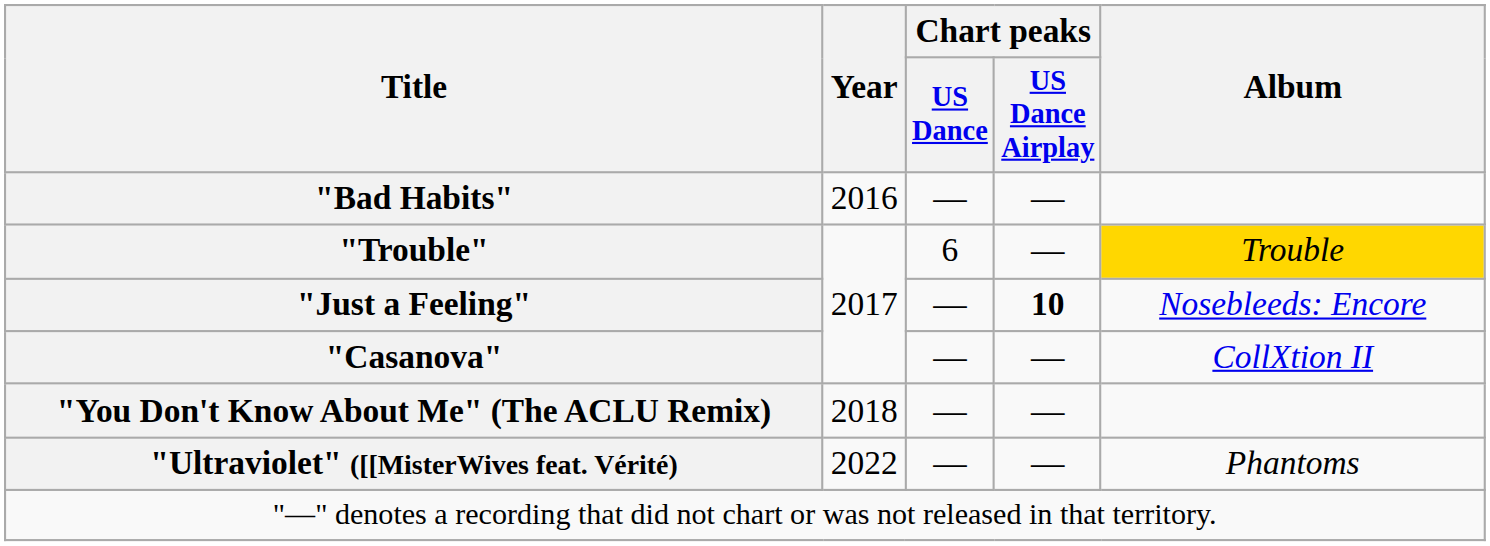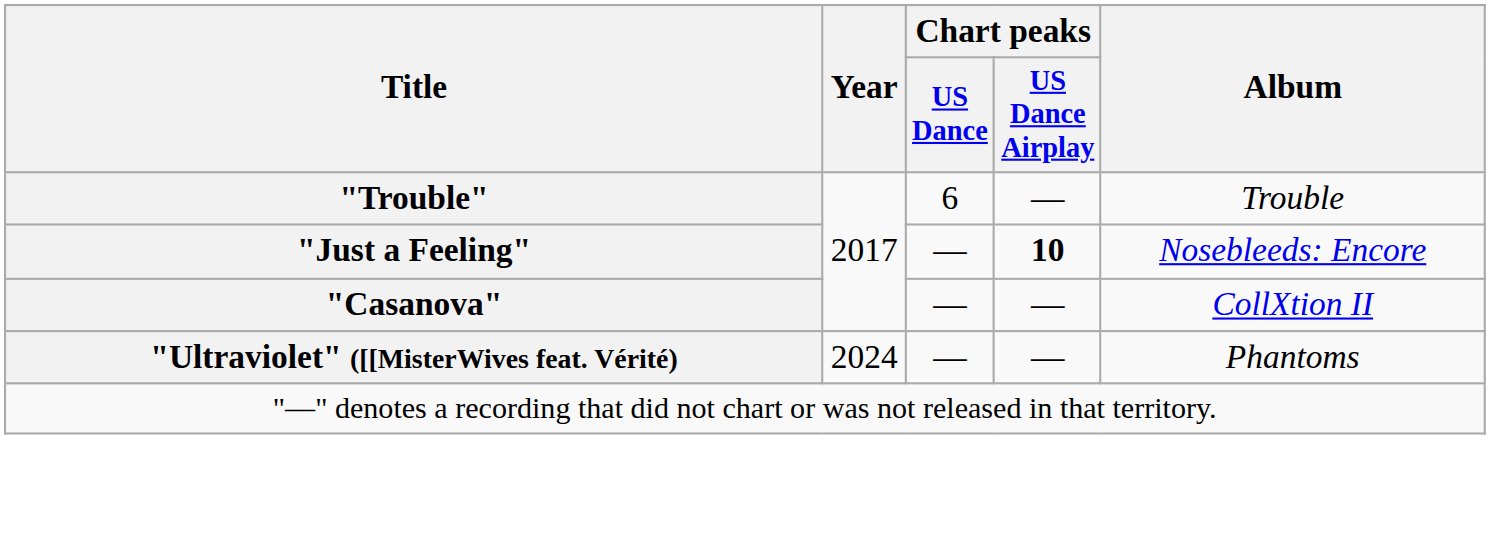- row: "Bad Habits" | 2016 | — | —
"Trouble" | Album: gold background -> no background
- row: "You Don't Know About Me" (The ACLU Remix) | 2018 | — | —
"Ultraviolet" ([[MisterWives feat. Vérité) | Year: 2022 -> 2024
